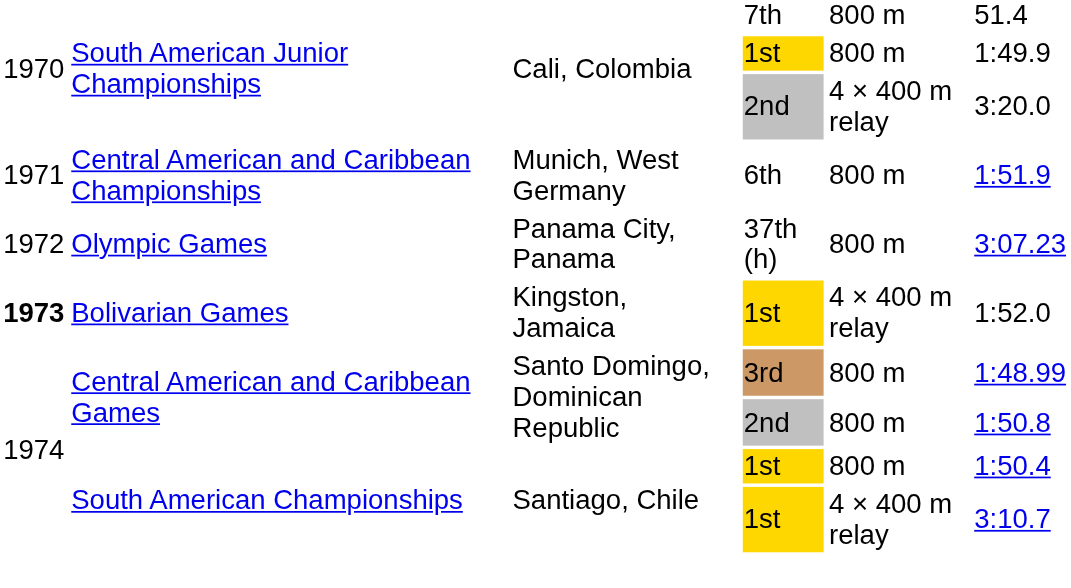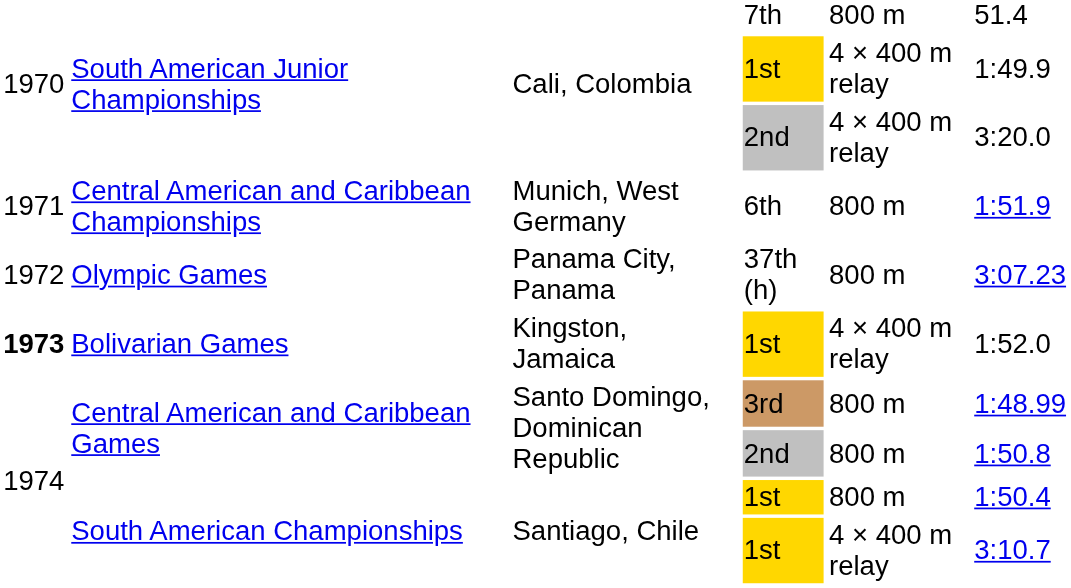South American Junior Championships / 1st | column 5: 800 m -> 4 × 400 m relay
